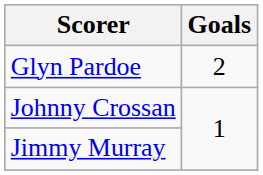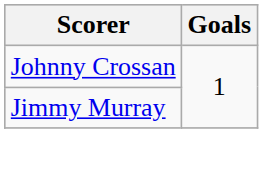- row: Glyn Pardoe | 2
